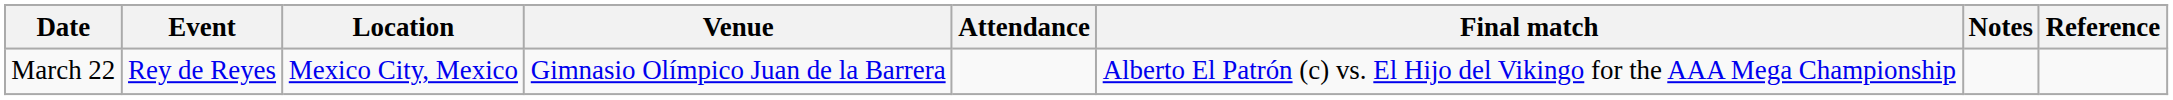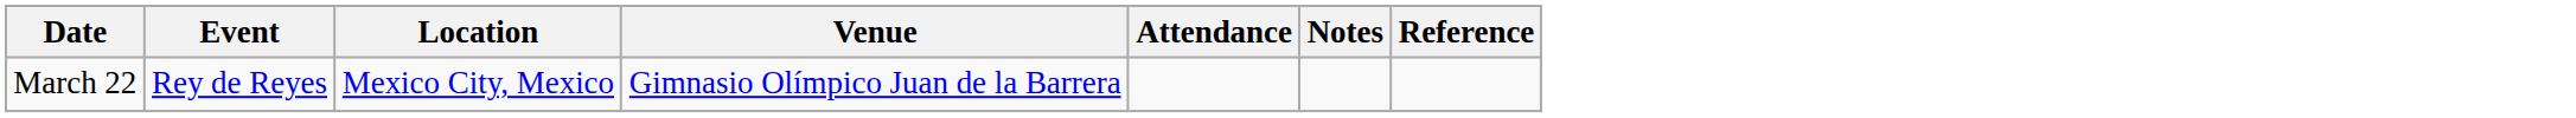- column: Final match | Alberto El Patrón (c) vs. El Hijo del Vikingo for the AAA Mega Championship
